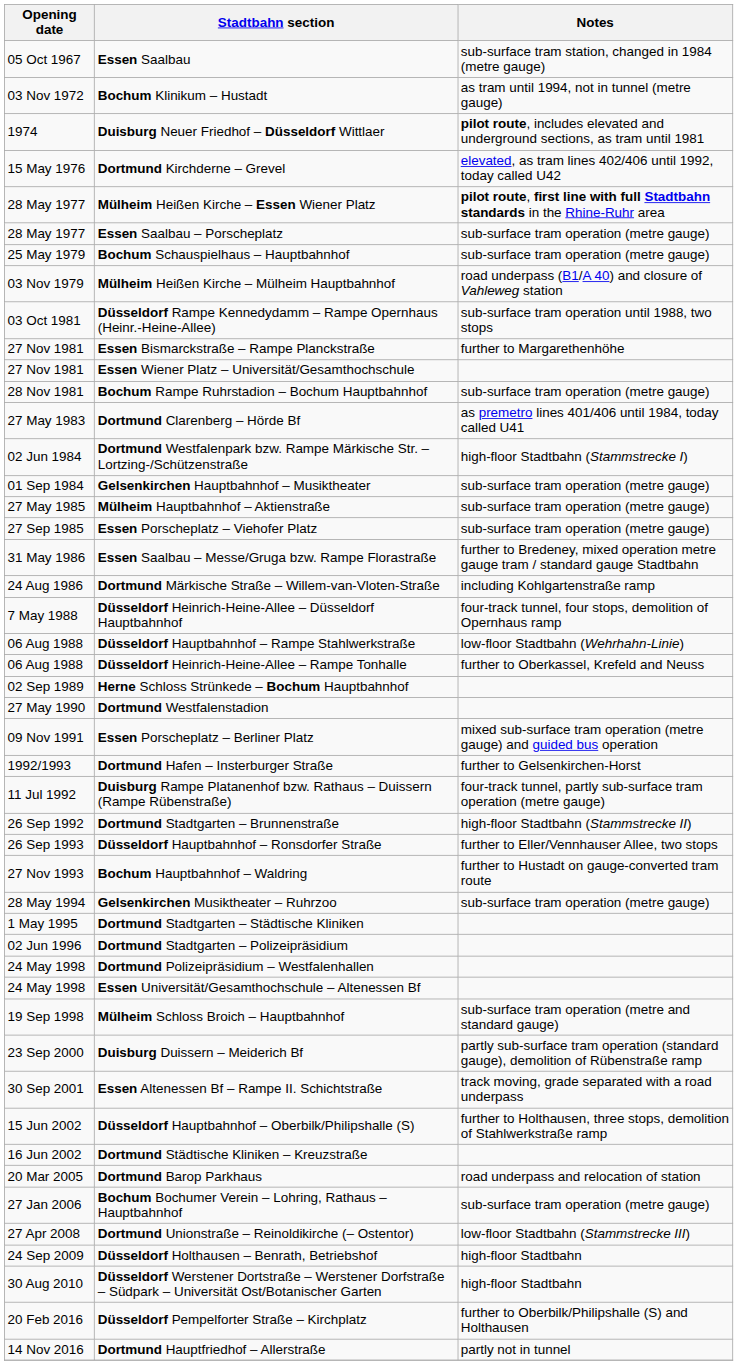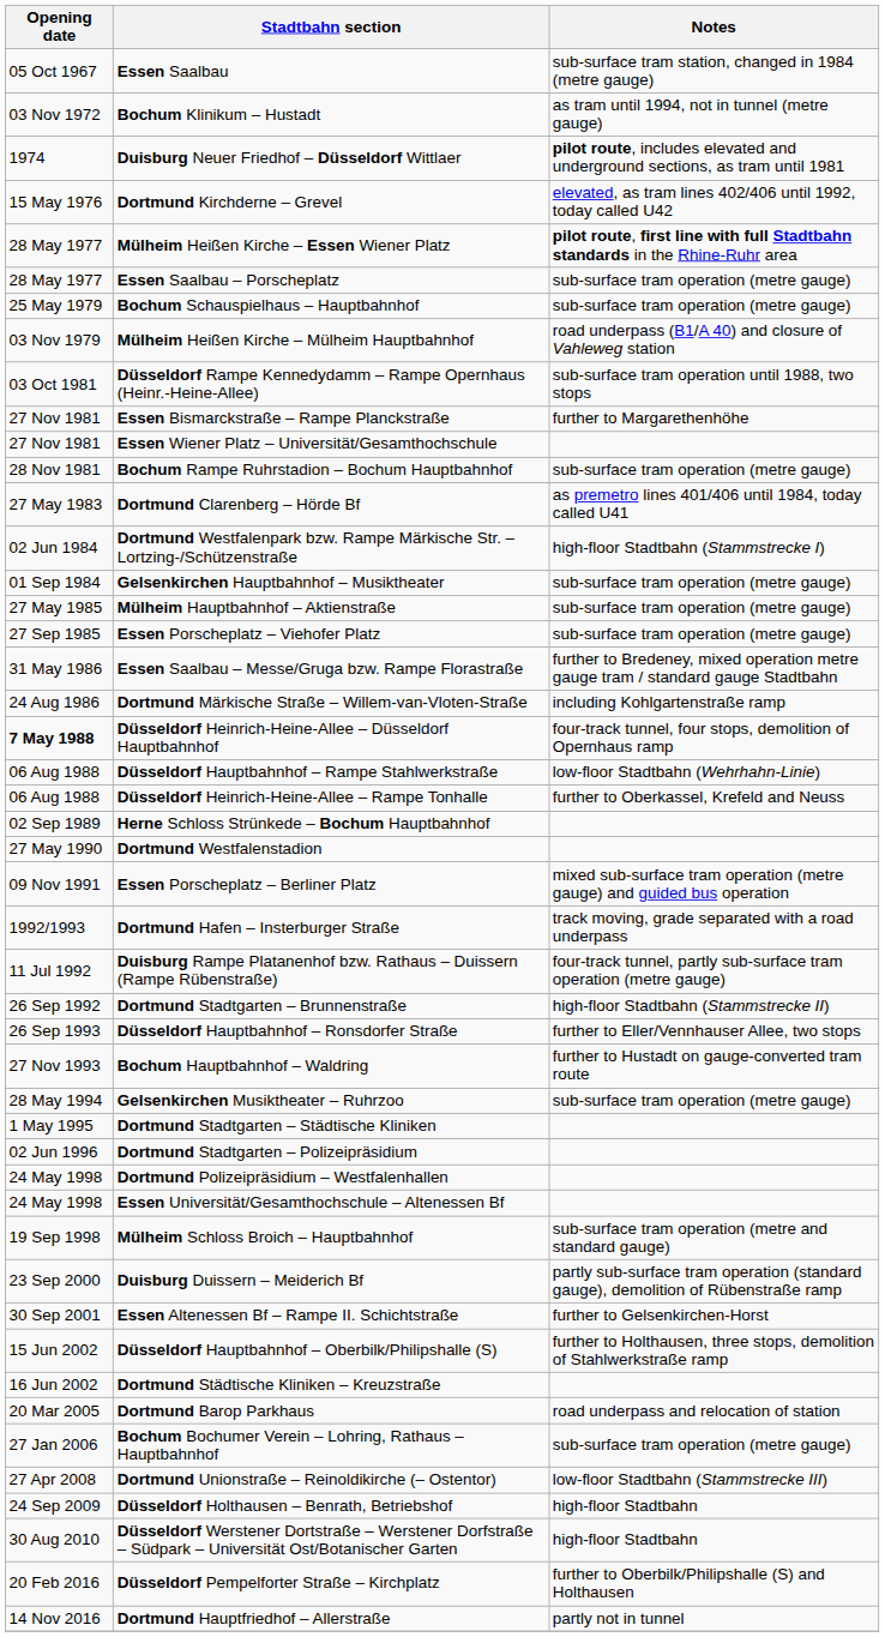Düsseldorf Heinrich-Heine-Allee – Düsseldorf Hauptbahnhof | Opening date: normal -> bold
Dortmund Hafen – Insterburger Straße | Notes: further to Gelsenkirchen-Horst -> track moving, grade separated with a road underpass
Essen Altenessen Bf – Rampe II. Schichtstraße | Notes: track moving, grade separated with a road underpass -> further to Gelsenkirchen-Horst
